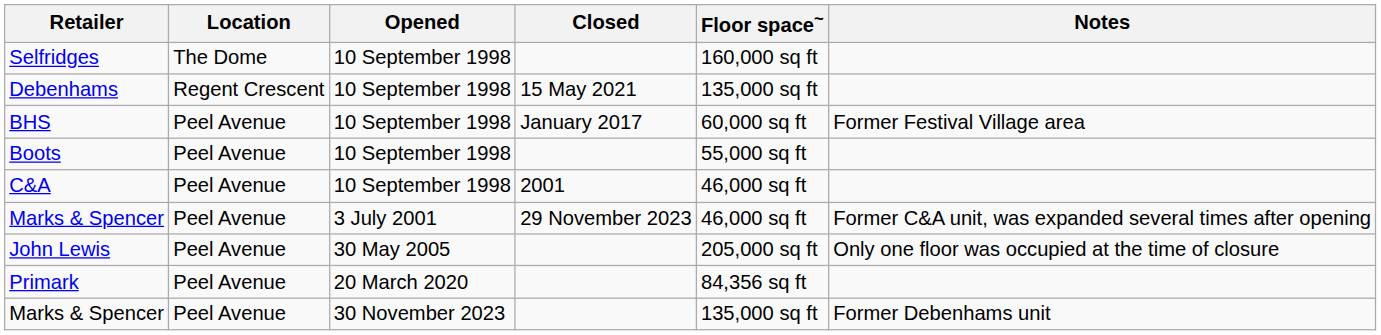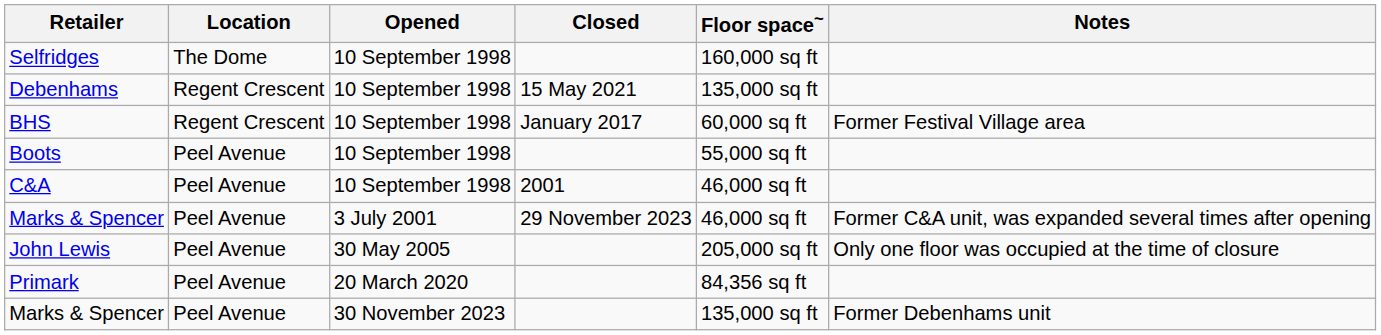BHS | Location: Peel Avenue -> Regent Crescent
